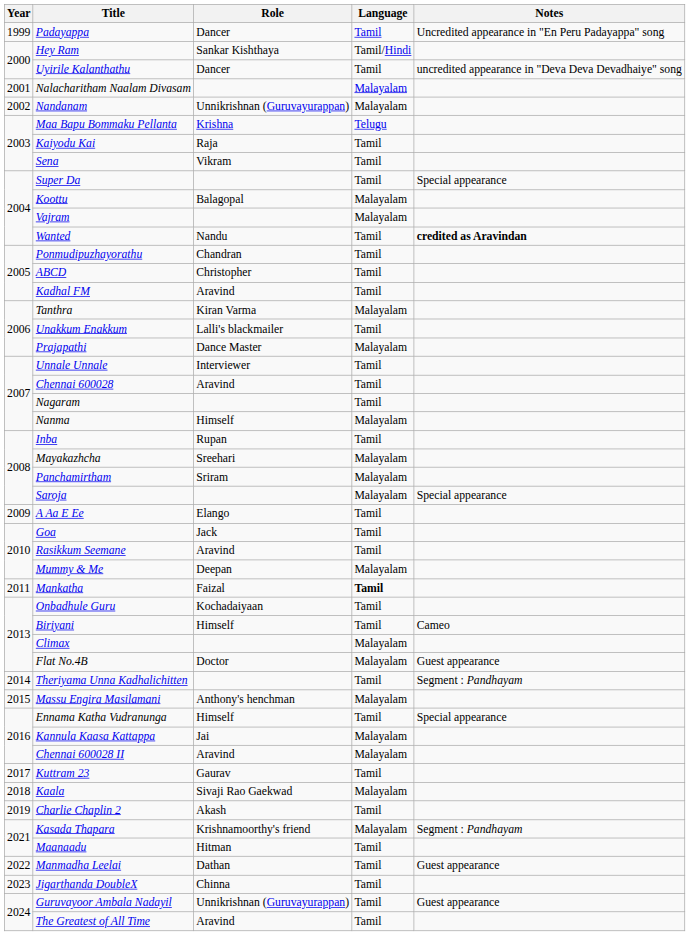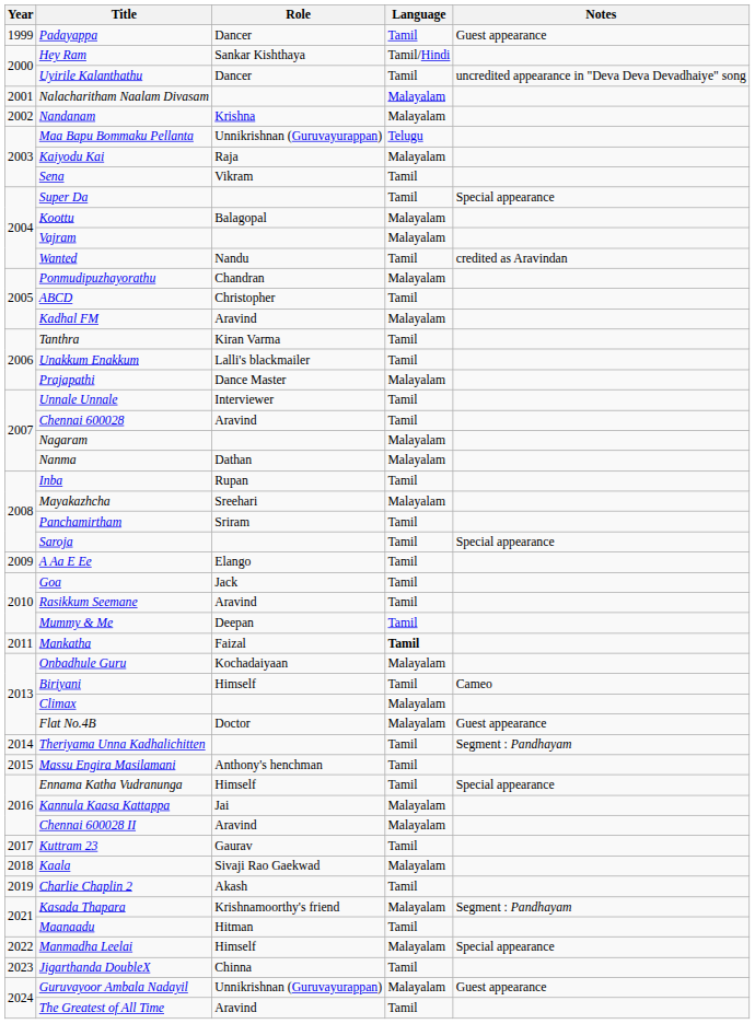Padayappa | Notes: Uncredited appearance in "En Peru Padayappa" song -> Guest appearance
Nandanam | Role: Unnikrishnan (Guruvayurappan) -> Krishna
Maa Bapu Bommaku Pellanta | Role: Krishna -> Unnikrishnan (Guruvayurappan)
Kaiyodu Kai | Language: Tamil -> Malayalam
Wanted | Notes: bold -> normal
Ponmudipuzhayorathu | Language: Tamil -> Malayalam
Kadhal FM | Language: Tamil -> Malayalam
Tanthra | Language: Malayalam -> Tamil
Nagaram | Language: Tamil -> Malayalam
Nanma | Role: Himself -> Dathan
Panchamirtham | Language: Malayalam -> Tamil
Saroja | Language: Malayalam -> Tamil
Mummy & Me | Language: Malayalam -> Tamil
Onbadhule Guru | Language: Tamil -> Malayalam
Massu Engira Masilamani | Language: Malayalam -> Tamil
Manmadha Leelai | Role: Dathan -> Himself
Manmadha Leelai | Language: Tamil -> Malayalam
Manmadha Leelai | Notes: Guest appearance -> Special appearance
Guruvayoor Ambala Nadayil | Language: Tamil -> Malayalam
